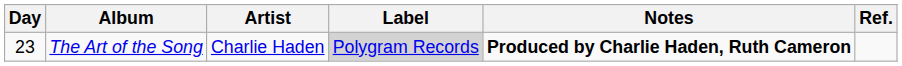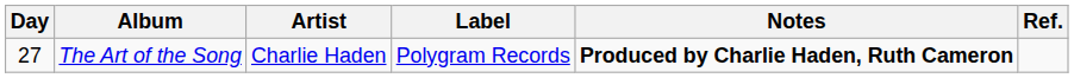The Art of the Song | Day: 23 -> 27
The Art of the Song | Label: lightgrey background -> no background
